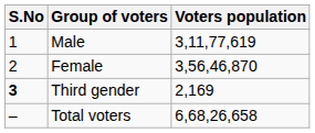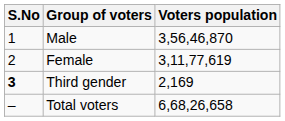Male | Voters population: 3,11,77,619 -> 3,56,46,870
Female | Voters population: 3,56,46,870 -> 3,11,77,619
